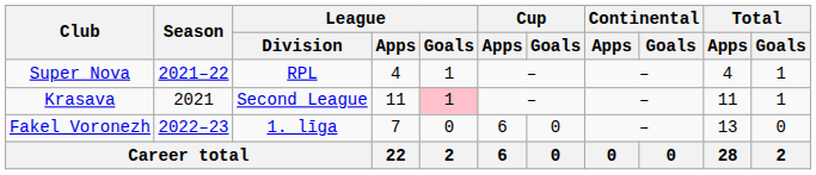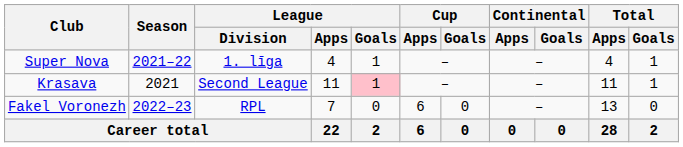Super Nova | League / Division: RPL -> 1. līga
Fakel Voronezh | League / Division: 1. līga -> RPL
